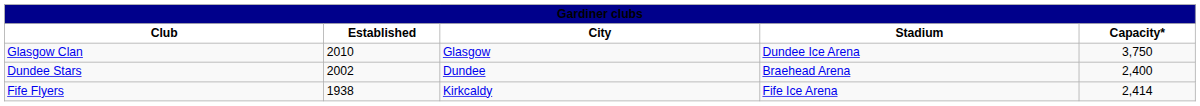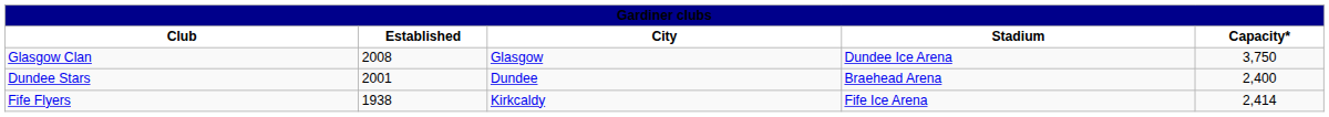Glasgow Clan | Established: 2010 -> 2008
Dundee Stars | Established: 2002 -> 2001
